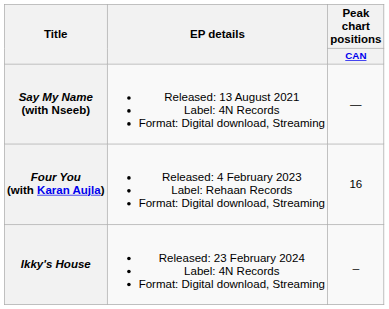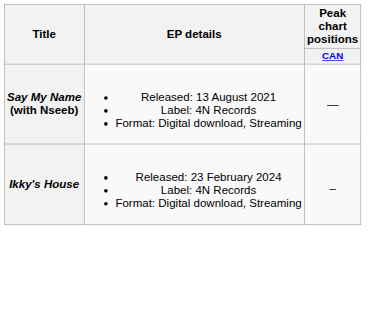- row: Four You (with Karan Aujla) | Released: 4 February 2023 Label: Rehaan Records Format: Digital download, Streaming | 16
